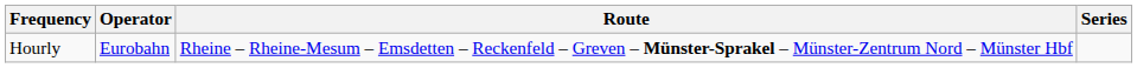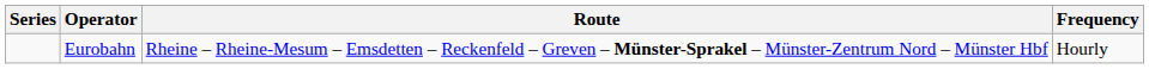columns swapped: Series <-> Frequency
